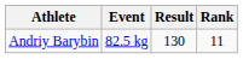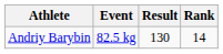Andriy Barybin | Rank: 11 -> 14
